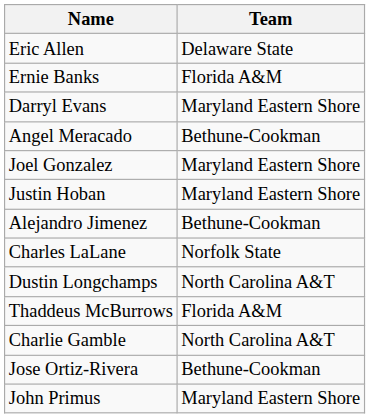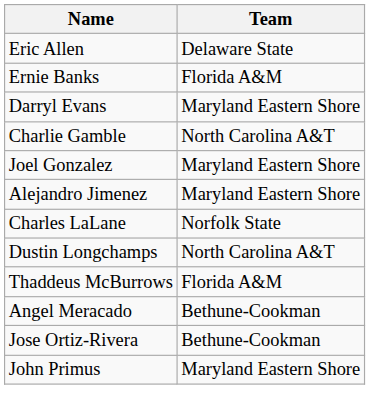rows swapped: Charlie Gamble <-> Angel Meracado
- row: Justin Hoban | Maryland Eastern Shore
Alejandro Jimenez | Team: Bethune-Cookman -> Maryland Eastern Shore
